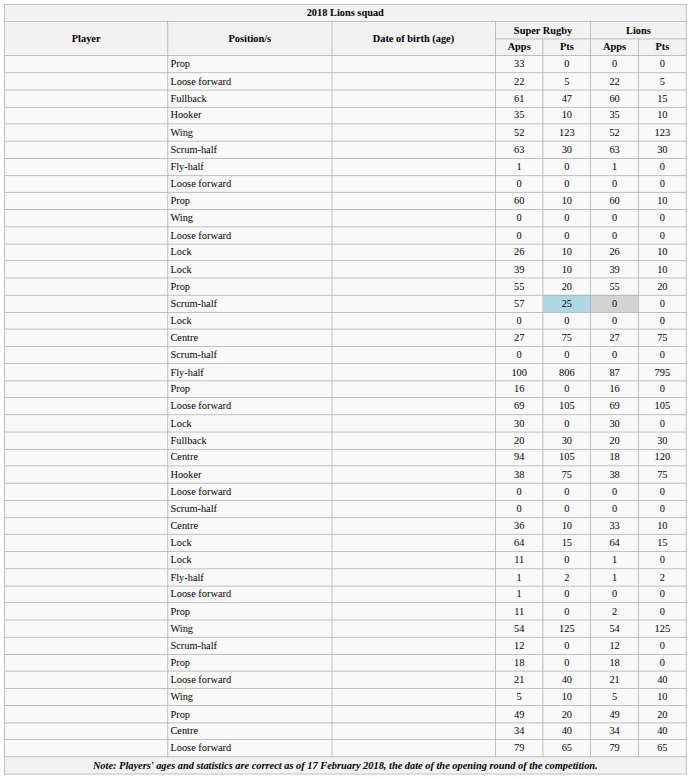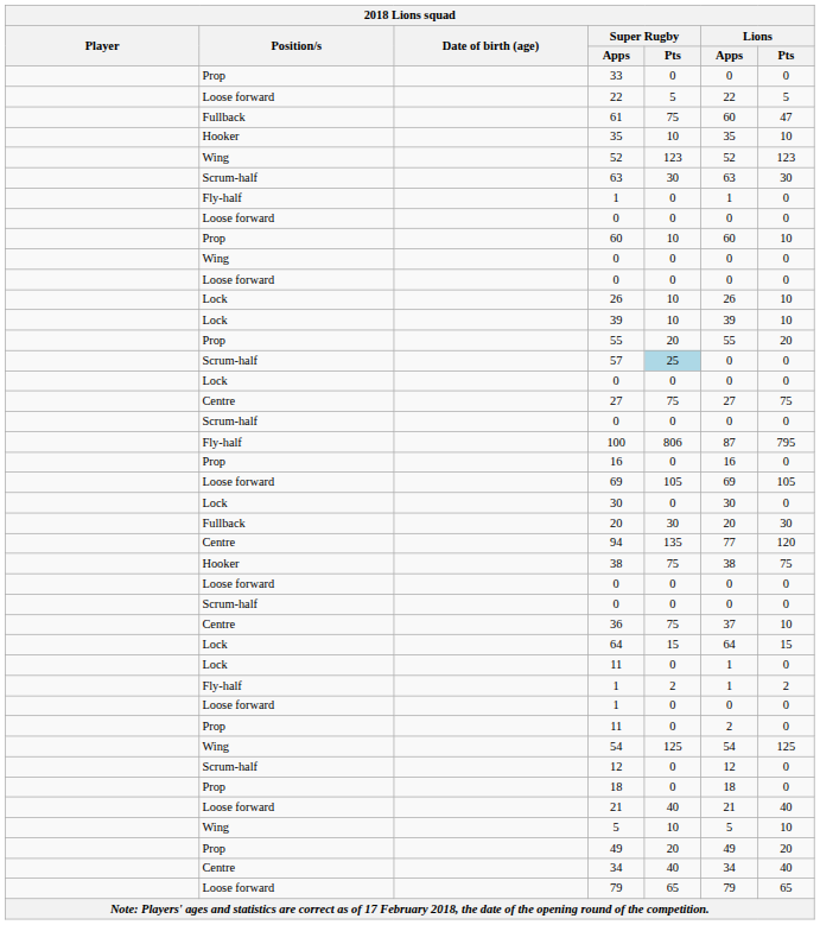61 | Super Rugby / Pts: 47 -> 75
61 | Lions / Pts: 15 -> 47
57 | Lions / Apps: lightgrey background -> no background
94 | Super Rugby / Pts: 105 -> 135
94 | Lions / Apps: 18 -> 77
36 | Super Rugby / Pts: 10 -> 75
36 | Lions / Apps: 33 -> 37
